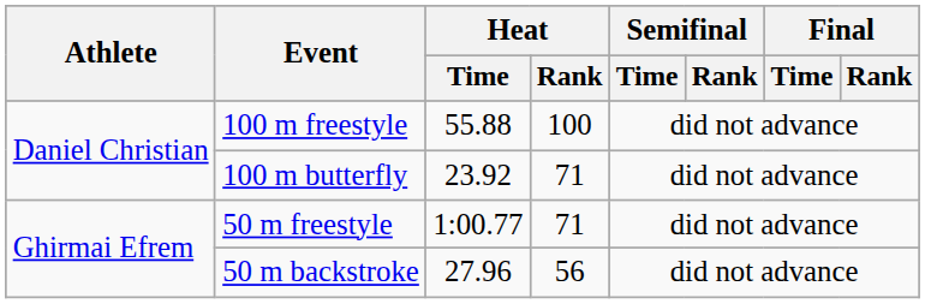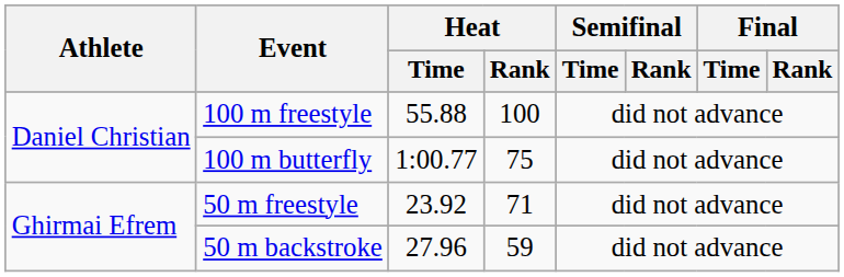100 m butterfly | Heat / Time: 23.92 -> 1:00.77
100 m butterfly | Heat / Rank: 71 -> 75
50 m freestyle | Heat / Time: 1:00.77 -> 23.92
50 m backstroke | Heat / Rank: 56 -> 59
